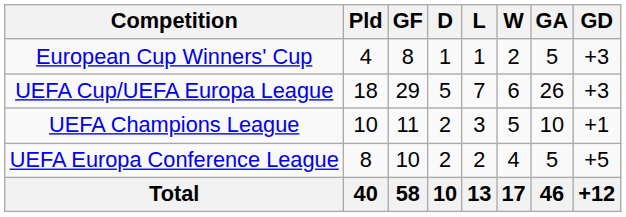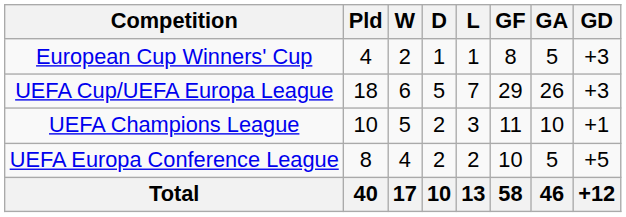columns swapped: W <-> GF
